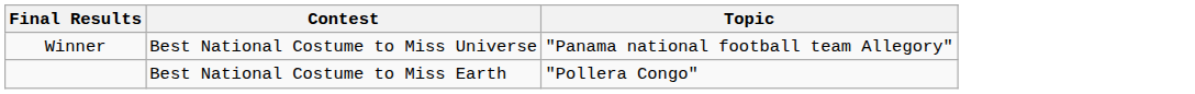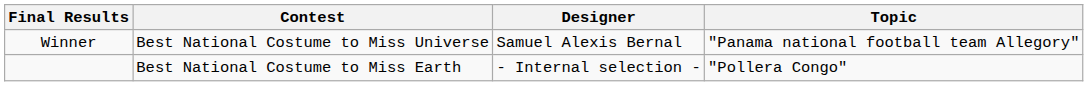+ column: Designer | Samuel Alexis Bernal | - Internal selection -
